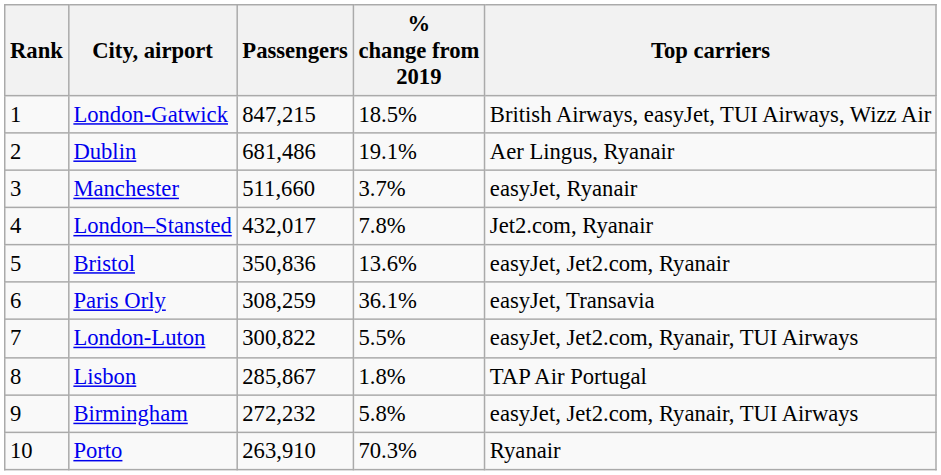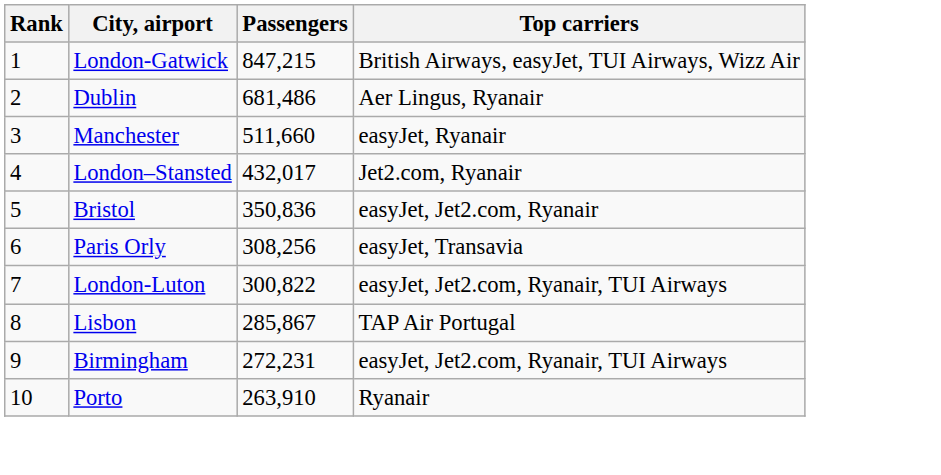- column: % change from 2019 | 18.5% | 19.1% | 3.7% | 7.8% | 13.6% | 36.1% | 5.5% | 1.8% | 5.8% | 70.3%
Paris Orly | Passengers: 308,259 -> 308,256
Birmingham | Passengers: 272,232 -> 272,231
